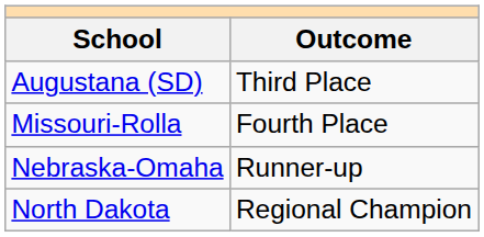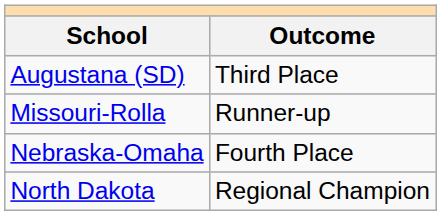Missouri-Rolla | Outcome: Fourth Place -> Runner-up
Nebraska-Omaha | Outcome: Runner-up -> Fourth Place
